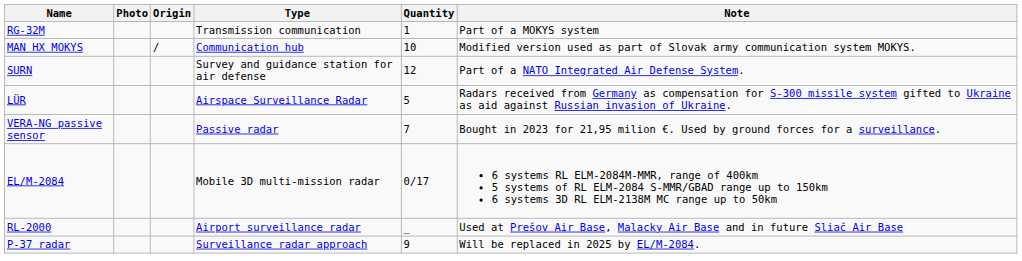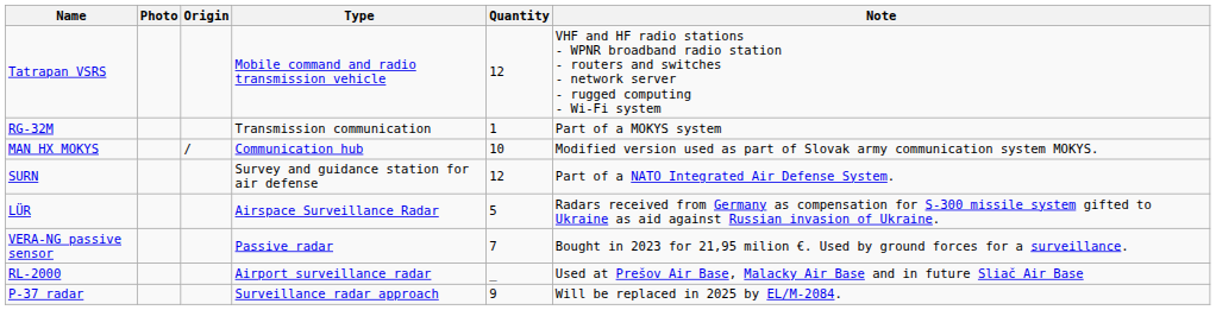+ row: Tatrapan VSRS | Mobile command and radio transmission vehicle | 12 | VHF and HF radio stations - WPNR broadband radio station - routers and switches - network server - rugged computing - Wi-Fi system
- row: EL/M-2084 | Mobile 3D multi-mission radar | 0/17 | 6 systems RL ELM-2084M-MMR, range of 400km 5 systems of RL ELM-2084 S-MMR/GBAD range up to 150km 6 systems 3D RL ELM-2138M MC range up to 50km
